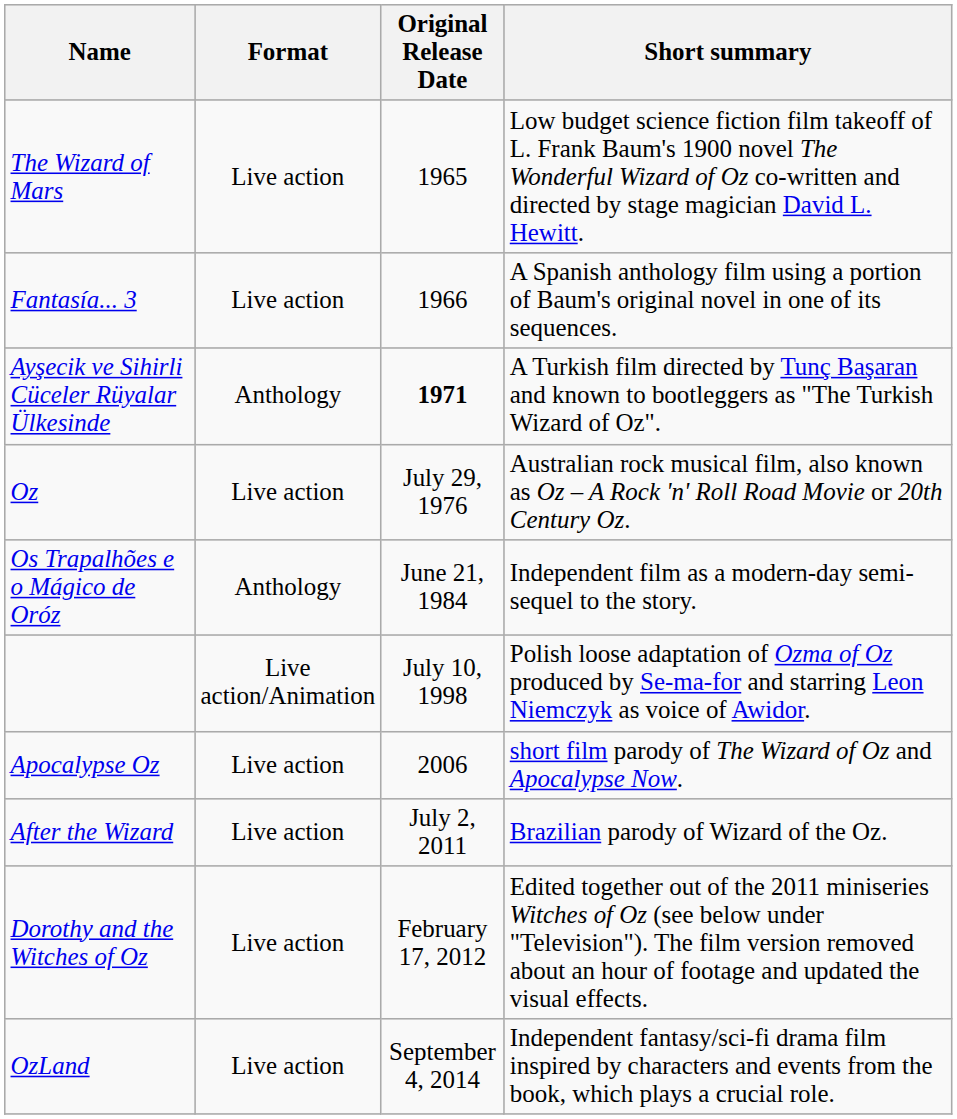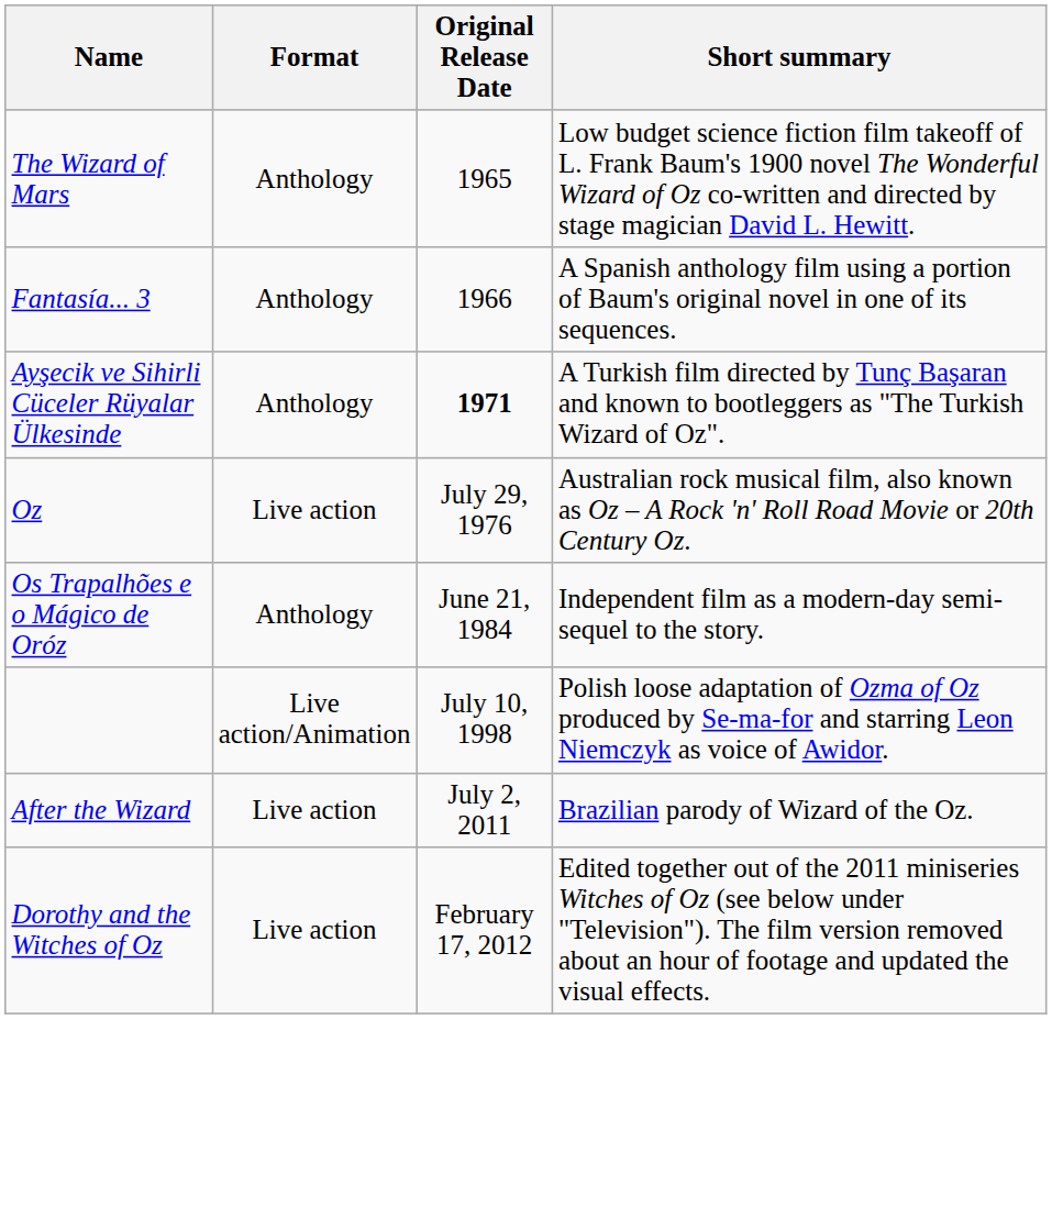The Wizard of Mars | Format: Live action -> Anthology
Fantasía... 3 | Format: Live action -> Anthology
- row: Apocalypse Oz | Live action | 2006 | short film parody of The Wizard of Oz and Apocalypse Now.
- row: OzLand | Live action | September 4, 2014 | Independent fantasy/sci-fi drama film inspired by characters and events from the book, which plays a crucial role.
